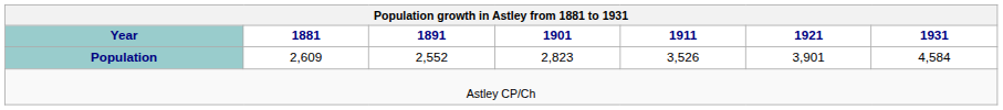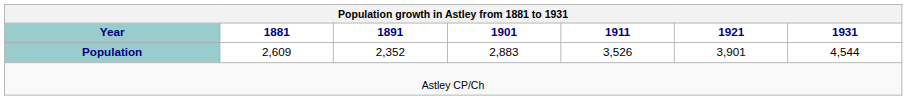Population | 1891: 2,552 -> 2,352
Population | 1901: 2,823 -> 2,883
Population | 1931: 4,584 -> 4,544
